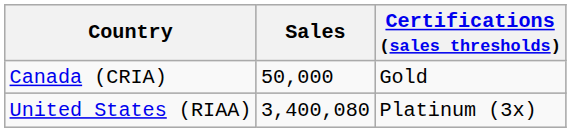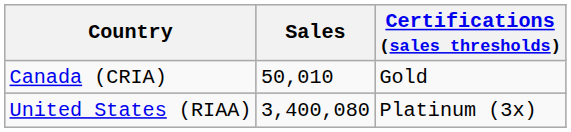Canada (CRIA) | Sales: 50,000 -> 50,010
